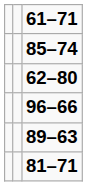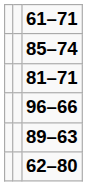rows swapped: 81–71 <-> 62–80
